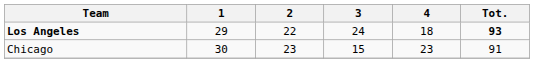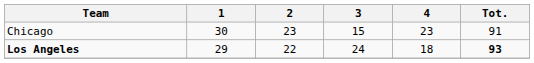rows swapped: Los Angeles <-> Chicago
